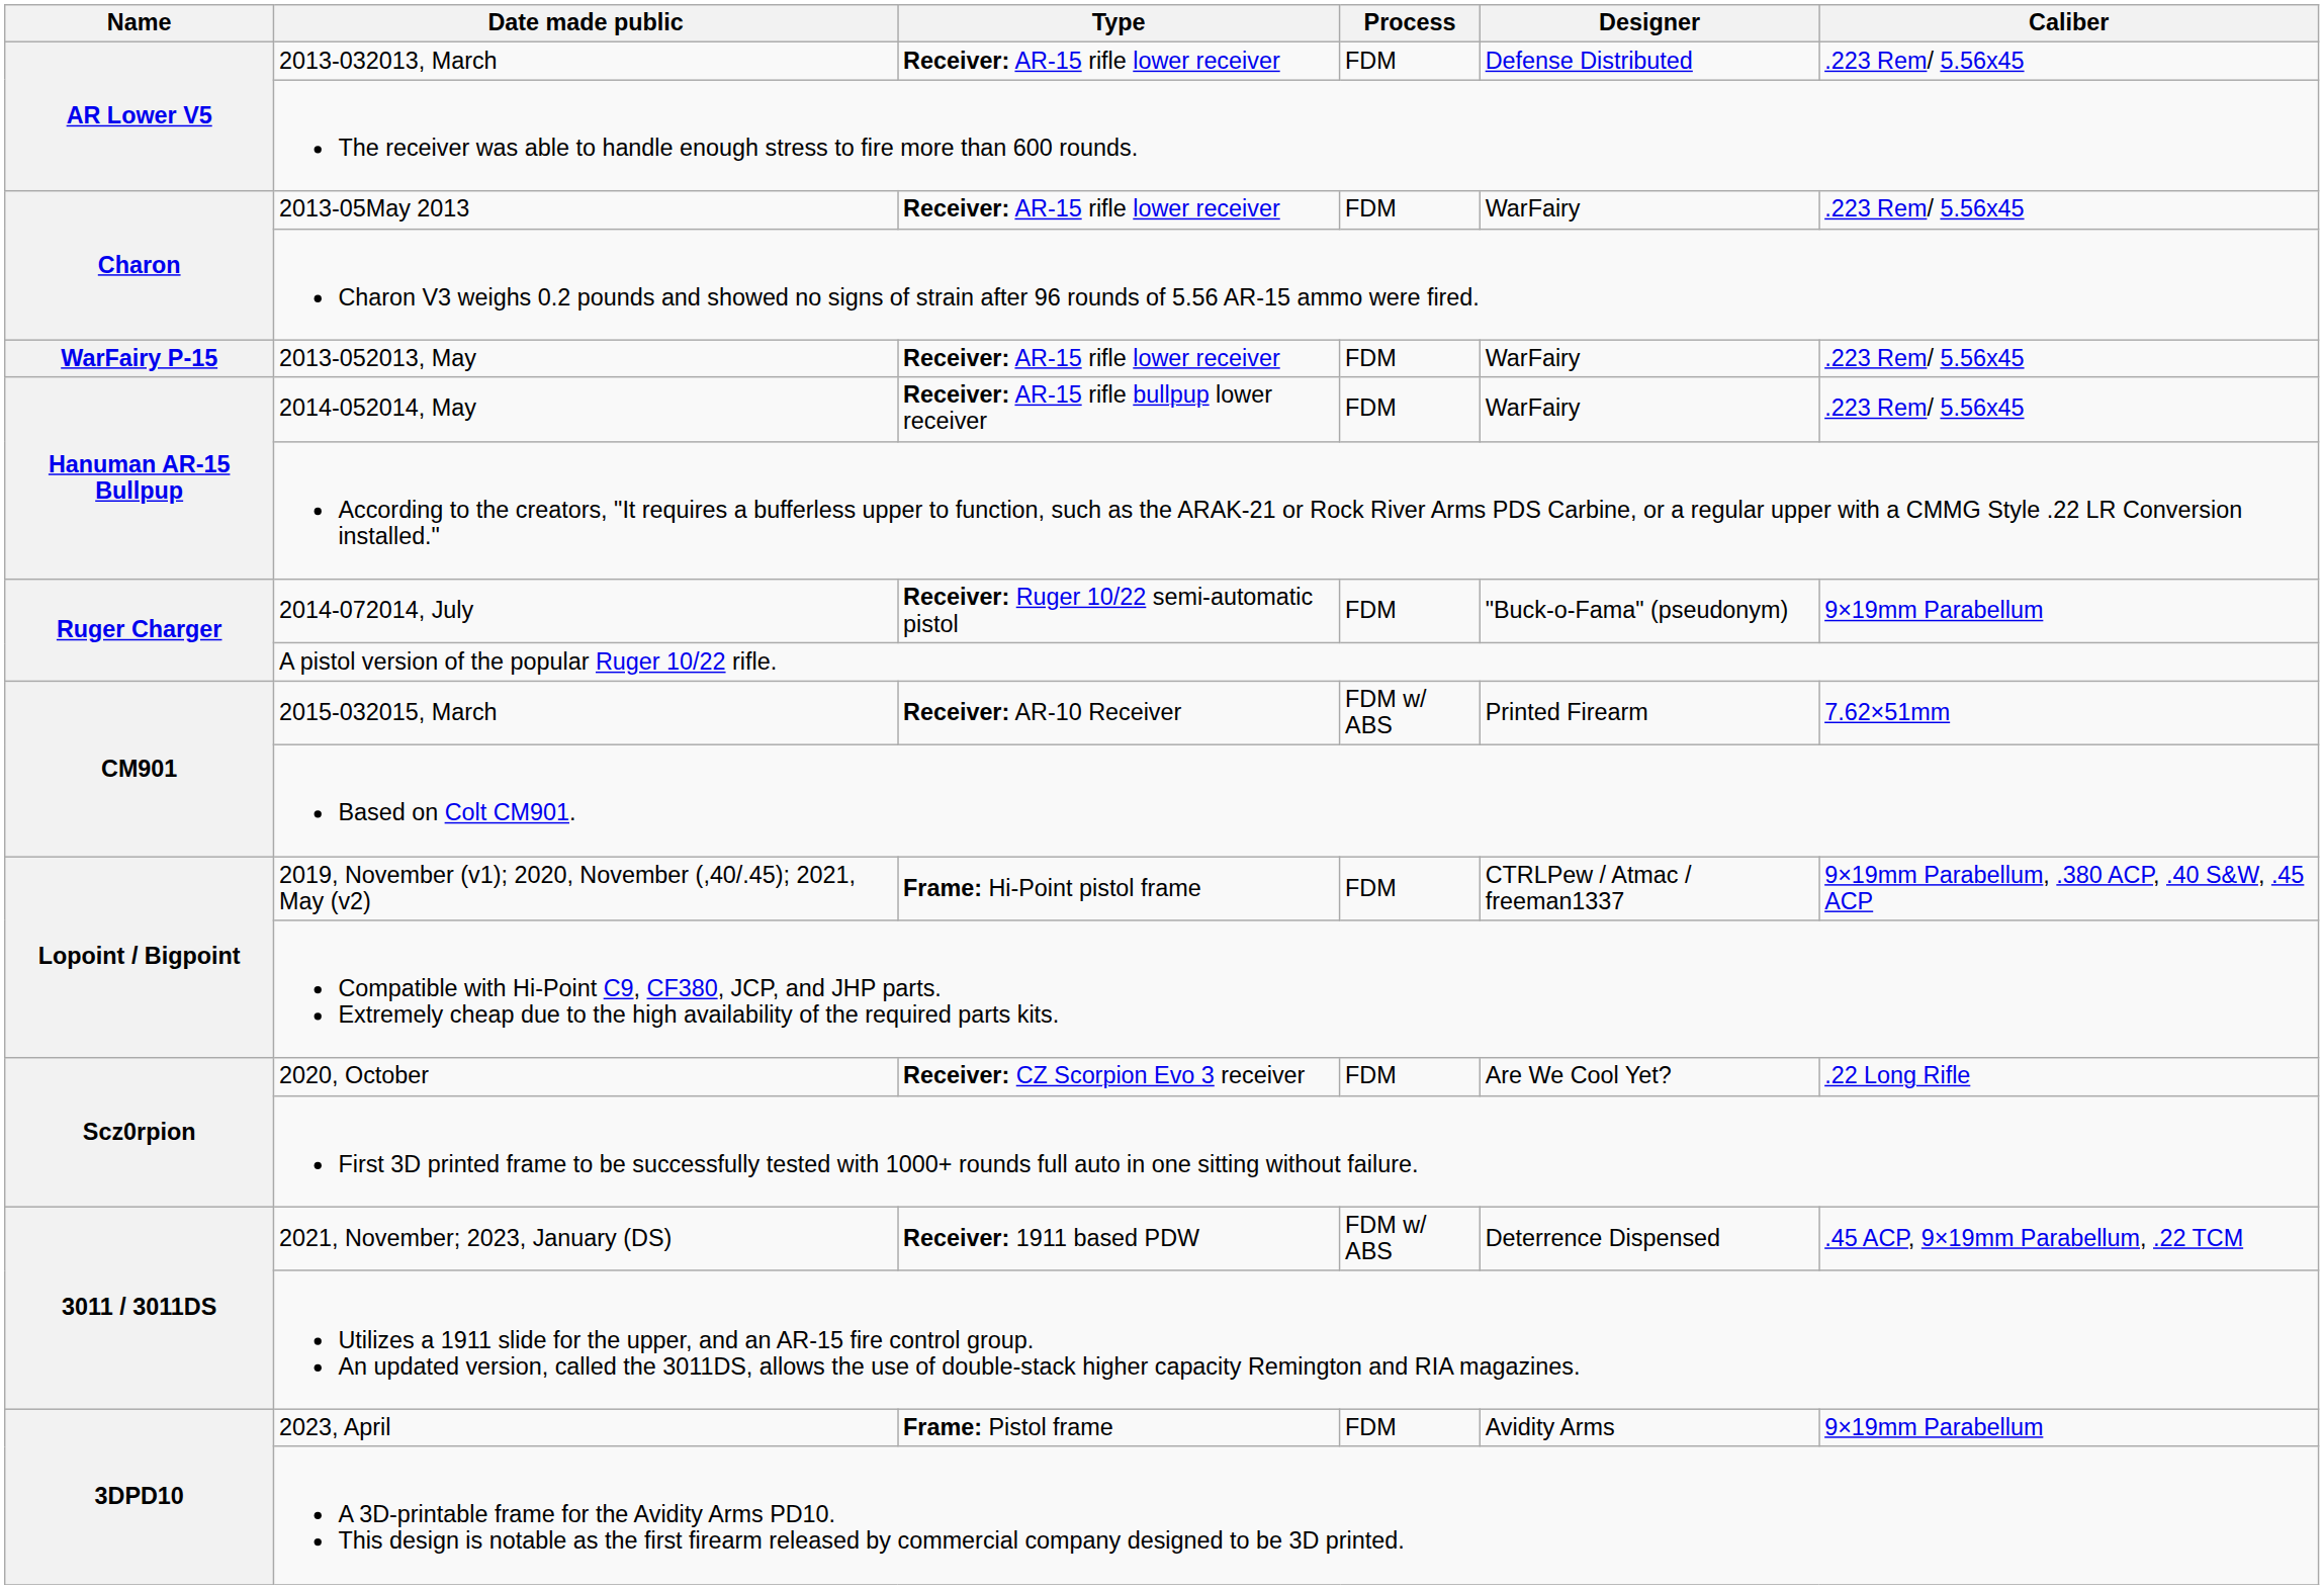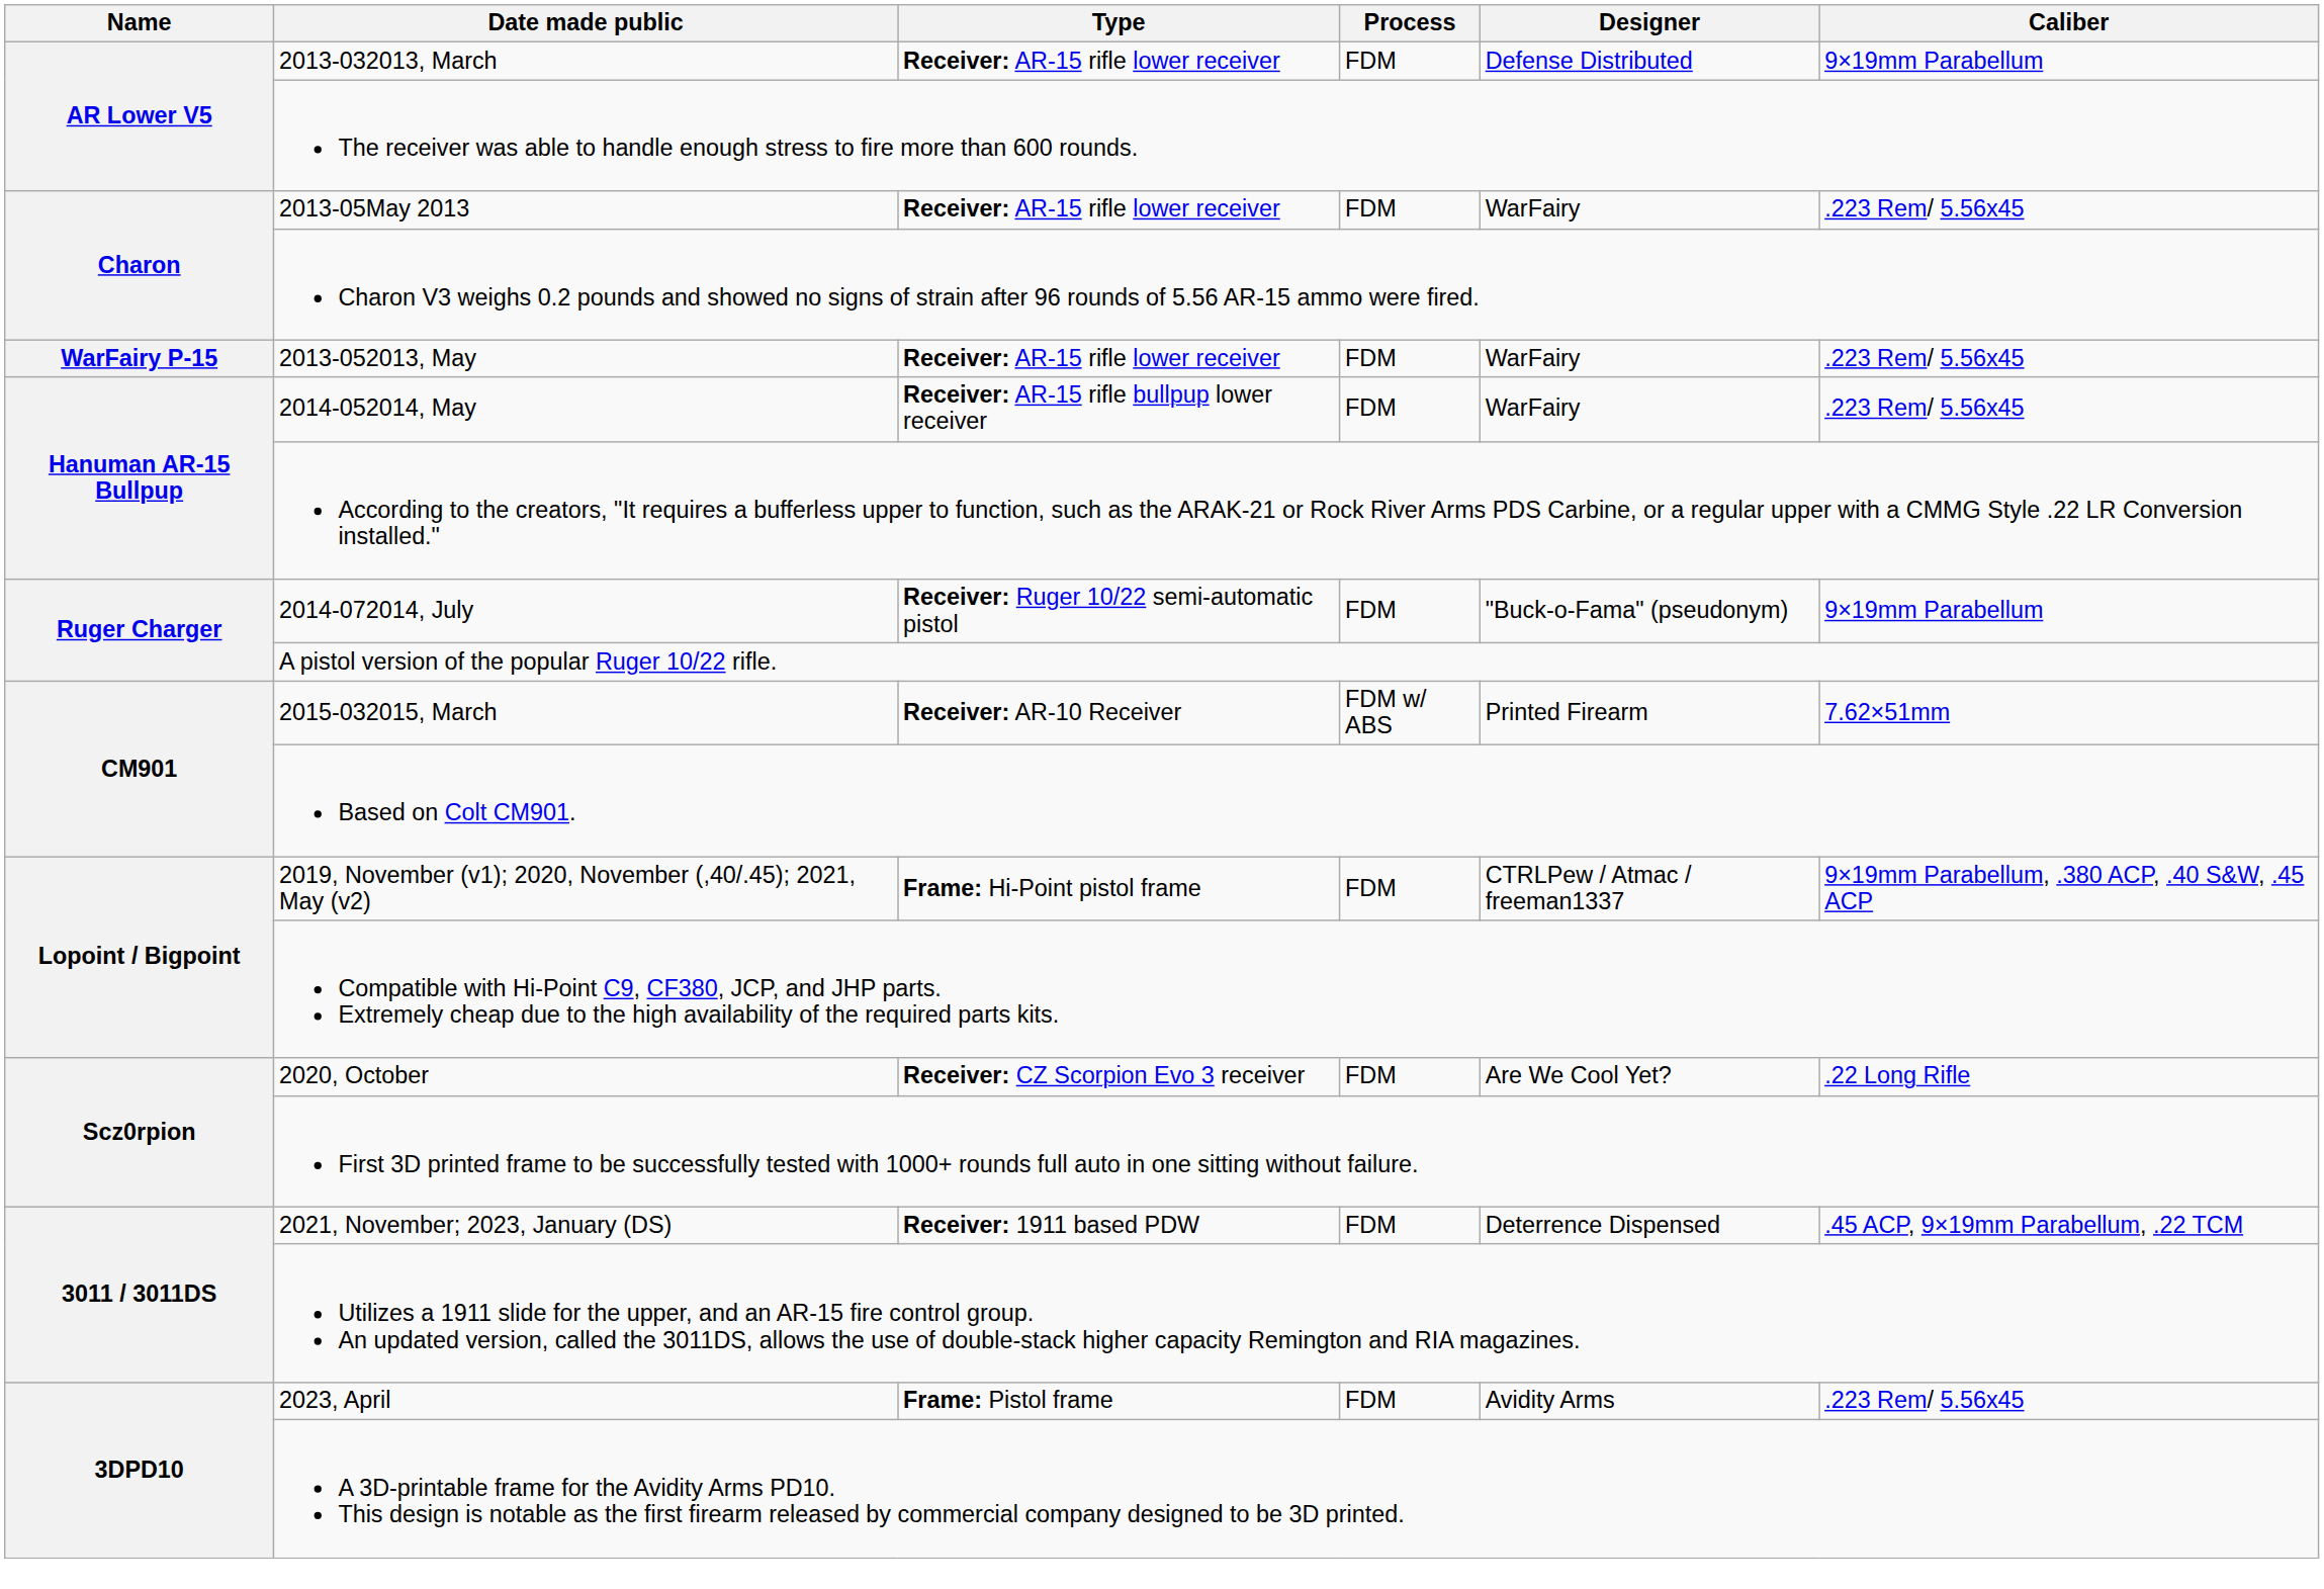2013-032013, March | Caliber: .223 Rem/ 5.56x45 -> 9×19mm Parabellum
2021, November; 2023, January (DS) | Process: FDM w/ ABS -> FDM
2023, April | Caliber: 9×19mm Parabellum -> .223 Rem/ 5.56x45
